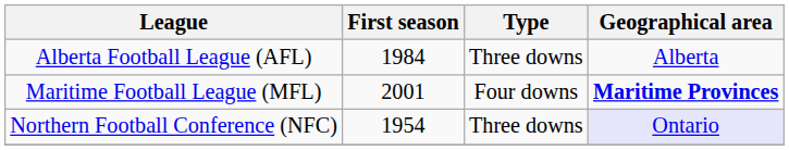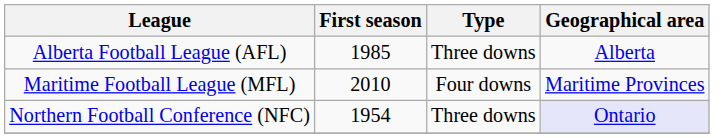Alberta Football League (AFL) | First season: 1984 -> 1985
Maritime Football League (MFL) | First season: 2001 -> 2010
Maritime Football League (MFL) | Geographical area: bold -> normal
